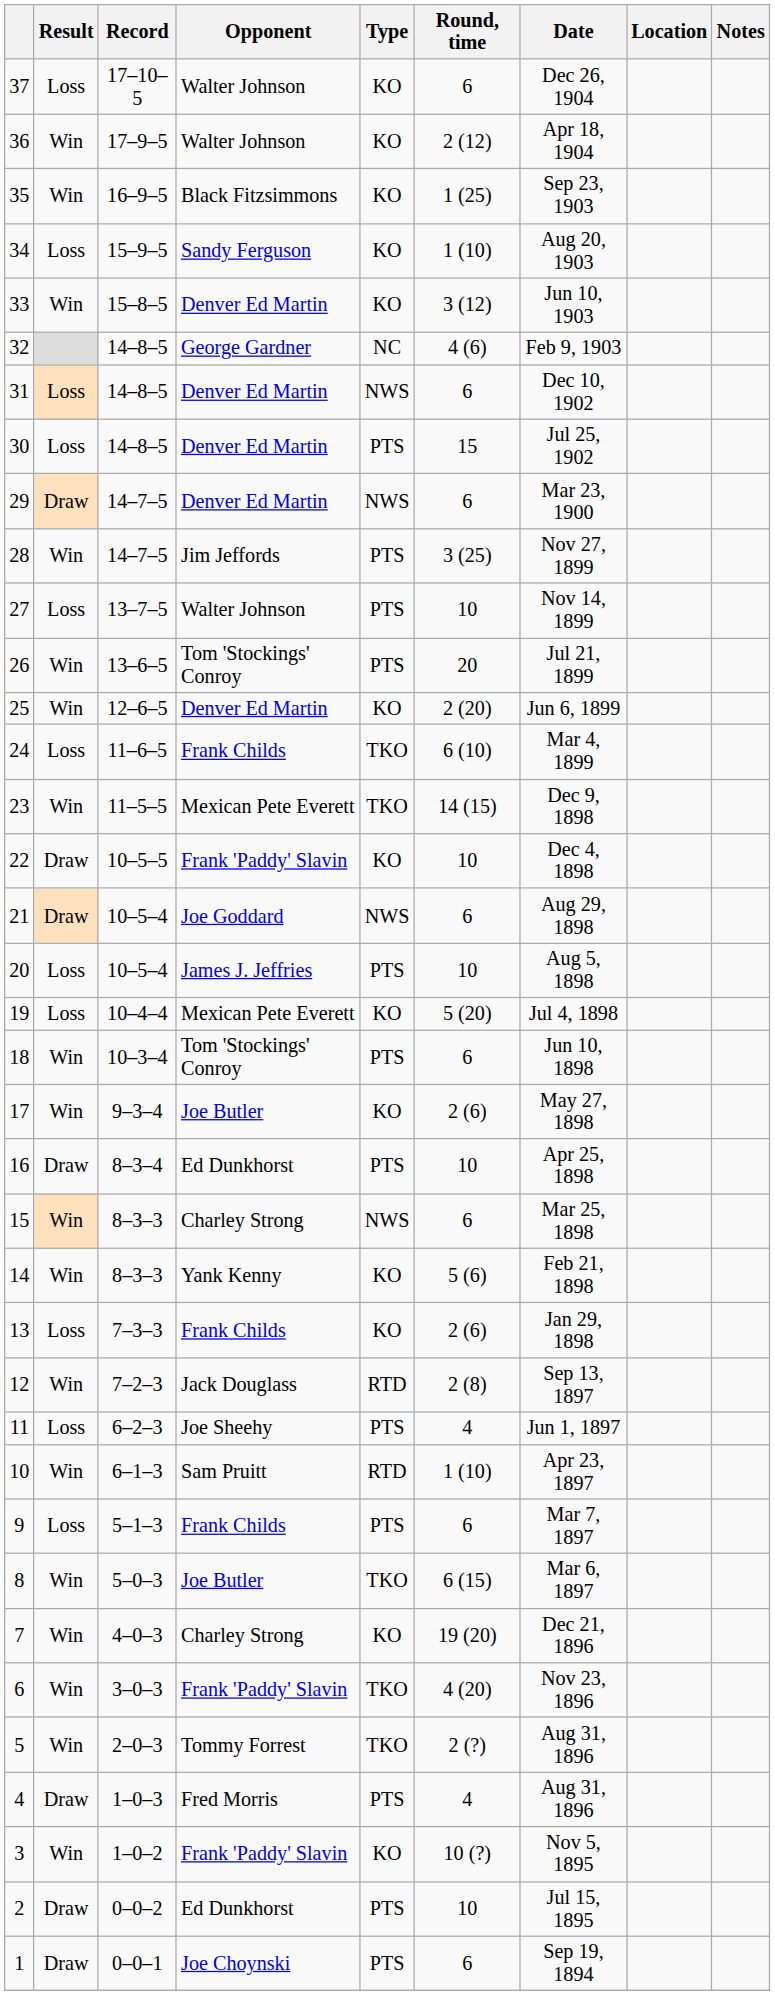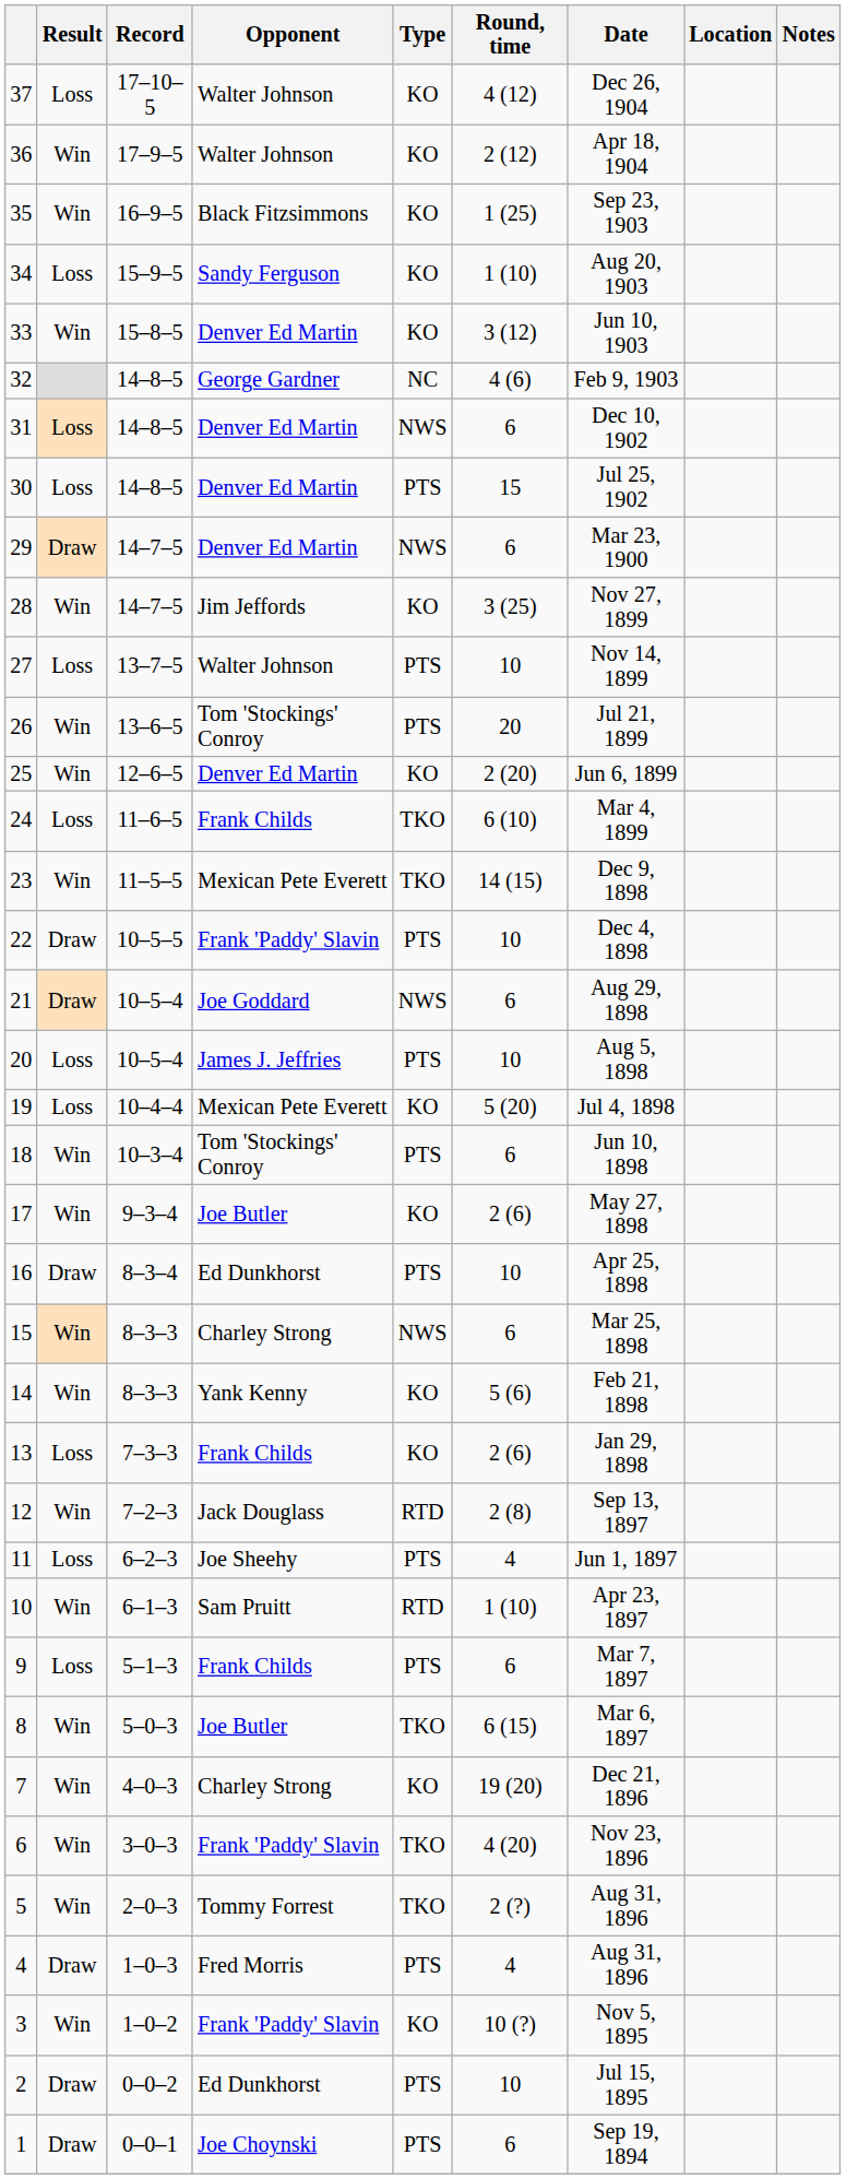37 | Round, time: 6 -> 4 (12)
28 | Type: PTS -> KO
22 | Type: KO -> PTS
